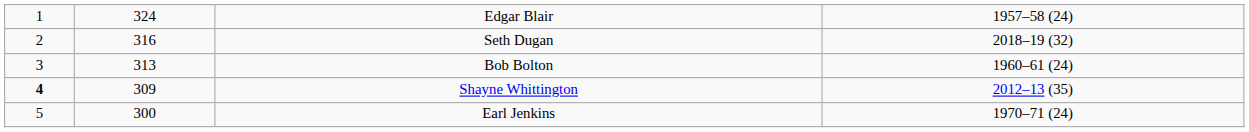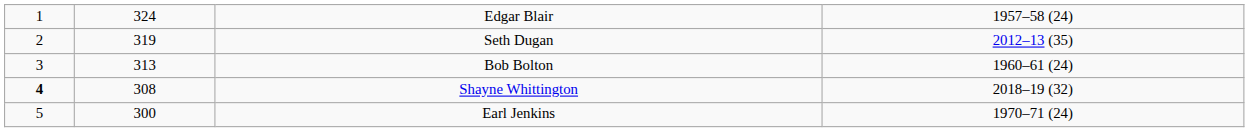Seth Dugan | column 2: 316 -> 319
Seth Dugan | column 4: 2018–19 (32) -> 2012–13 (35)
Shayne Whittington | column 2: 309 -> 308
Shayne Whittington | column 4: 2012–13 (35) -> 2018–19 (32)
